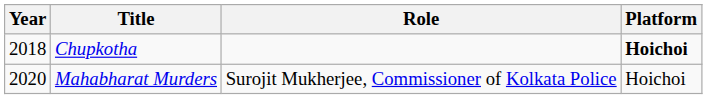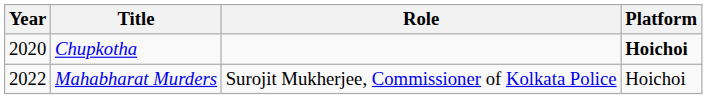Chupkotha | Year: 2018 -> 2020
Mahabharat Murders | Year: 2020 -> 2022
